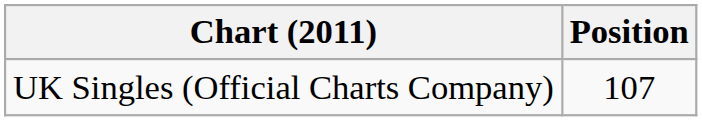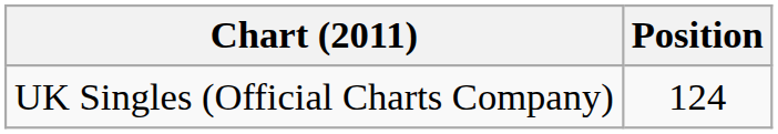UK Singles (Official Charts Company) | Position: 107 -> 124
